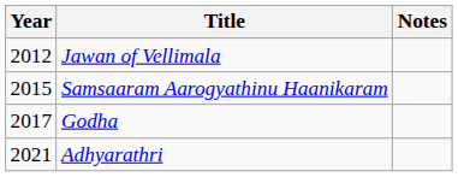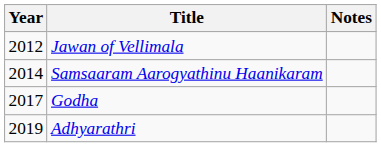Samsaaram Aarogyathinu Haanikaram | Year: 2015 -> 2014
Adhyarathri | Year: 2021 -> 2019
